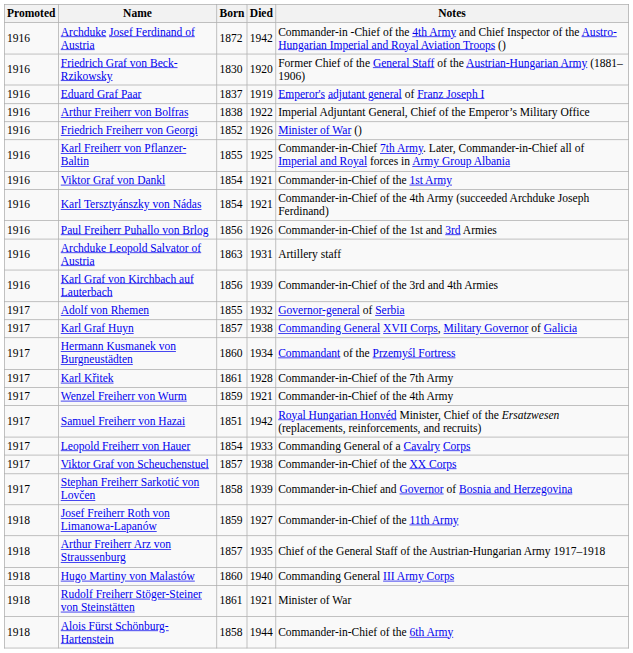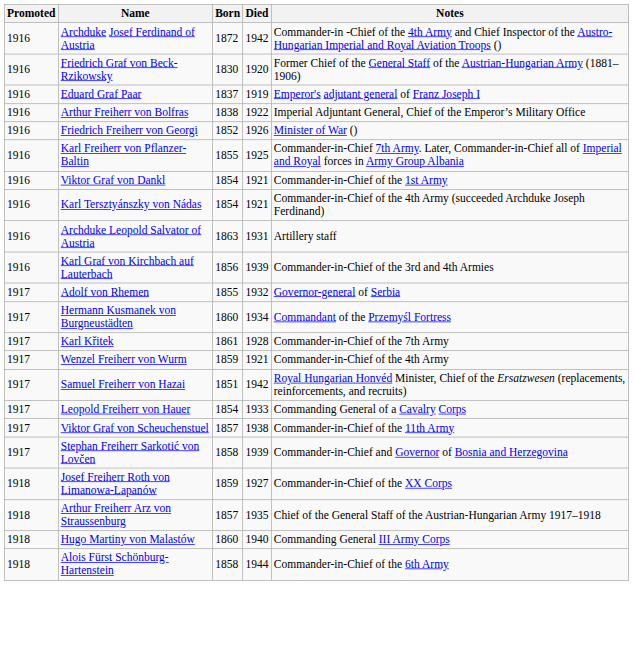- row: 1916 | Paul Freiherr Puhallo von Brlog | 1856 | 1926 | Commander-in-Chief of the 1st and 3rd Armies
- row: 1917 | Karl Graf Huyn | 1857 | 1938 | Commanding General XVII Corps, Military Governor of Galicia
Viktor Graf von Scheuchenstuel | Notes: Commander-in-Chief of the XX Corps -> Commander-in-Chief of the 11th Army
Josef Freiherr Roth von Limanowa-Lapanów | Notes: Commander-in-Chief of the 11th Army -> Commander-in-Chief of the XX Corps
- row: 1918 | Rudolf Freiherr Stöger-Steiner von Steinstätten | 1861 | 1921 | Minister of War
